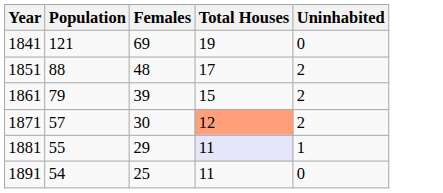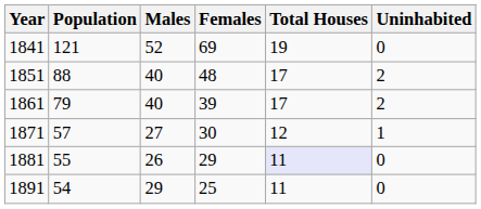+ column: Males | 52 | 40 | 40 | 27 | 26 | 29
1861 | Total Houses: 15 -> 17
1871 | Total Houses: lightsalmon background -> no background
1871 | Uninhabited: 2 -> 1
1881 | Uninhabited: 1 -> 0
